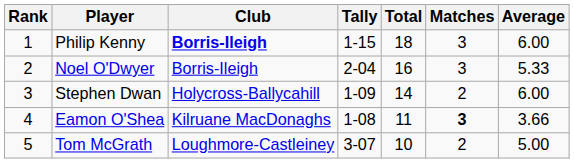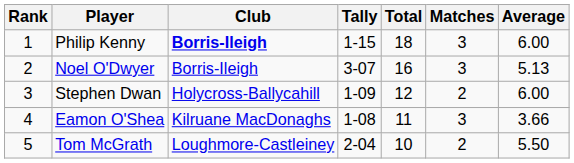Noel O'Dwyer | Tally: 2-04 -> 3-07
Noel O'Dwyer | Average: 5.33 -> 5.13
Stephen Dwan | Total: 14 -> 12
Eamon O'Shea | Matches: bold -> normal
Tom McGrath | Tally: 3-07 -> 2-04
Tom McGrath | Average: 5.00 -> 5.50
